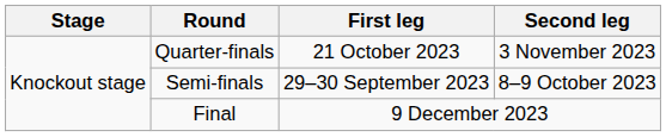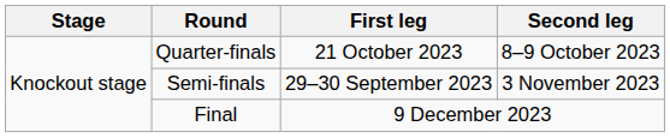Quarter-finals | Second leg: 3 November 2023 -> 8–9 October 2023
Semi-finals | Second leg: 8–9 October 2023 -> 3 November 2023
